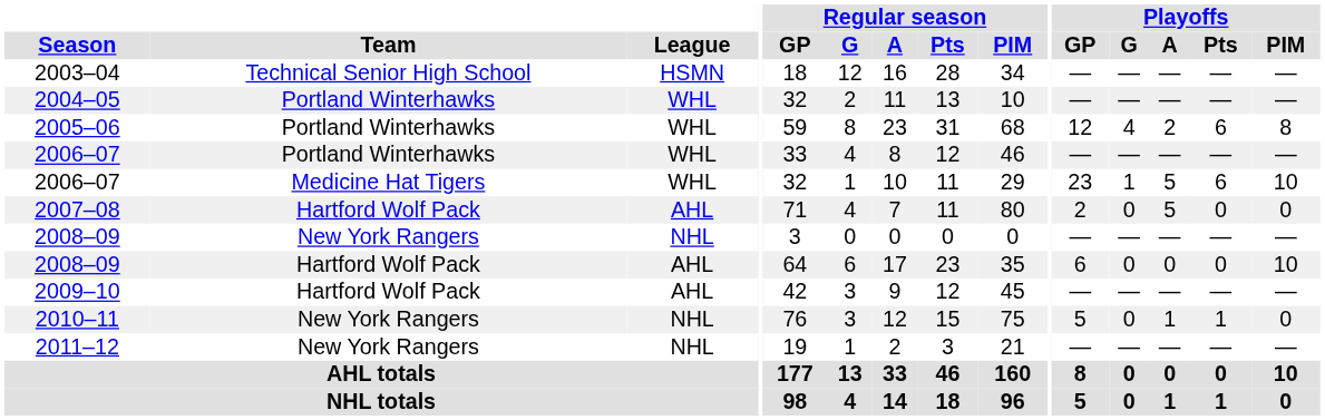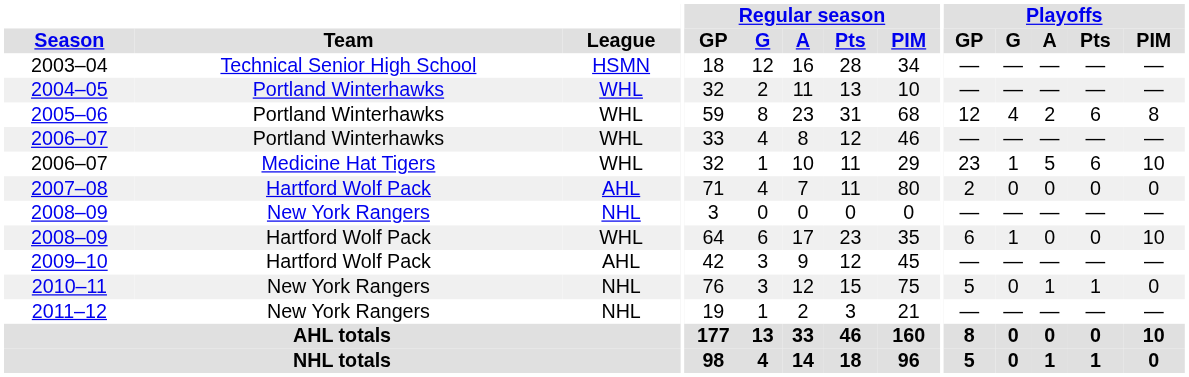2007–08 | Playoffs / A: 5 -> 0
2008–09 / Hartford Wolf Pack | League: AHL -> WHL
2008–09 / Hartford Wolf Pack | Playoffs / G: 0 -> 1
